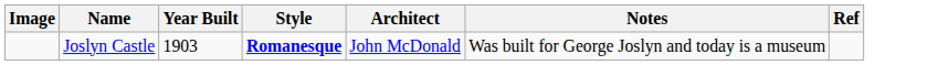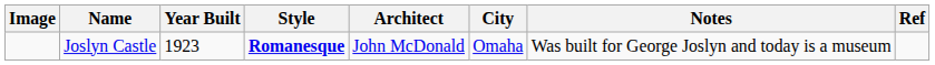+ column: City | Omaha
Joslyn Castle | Year Built: 1903 -> 1923
